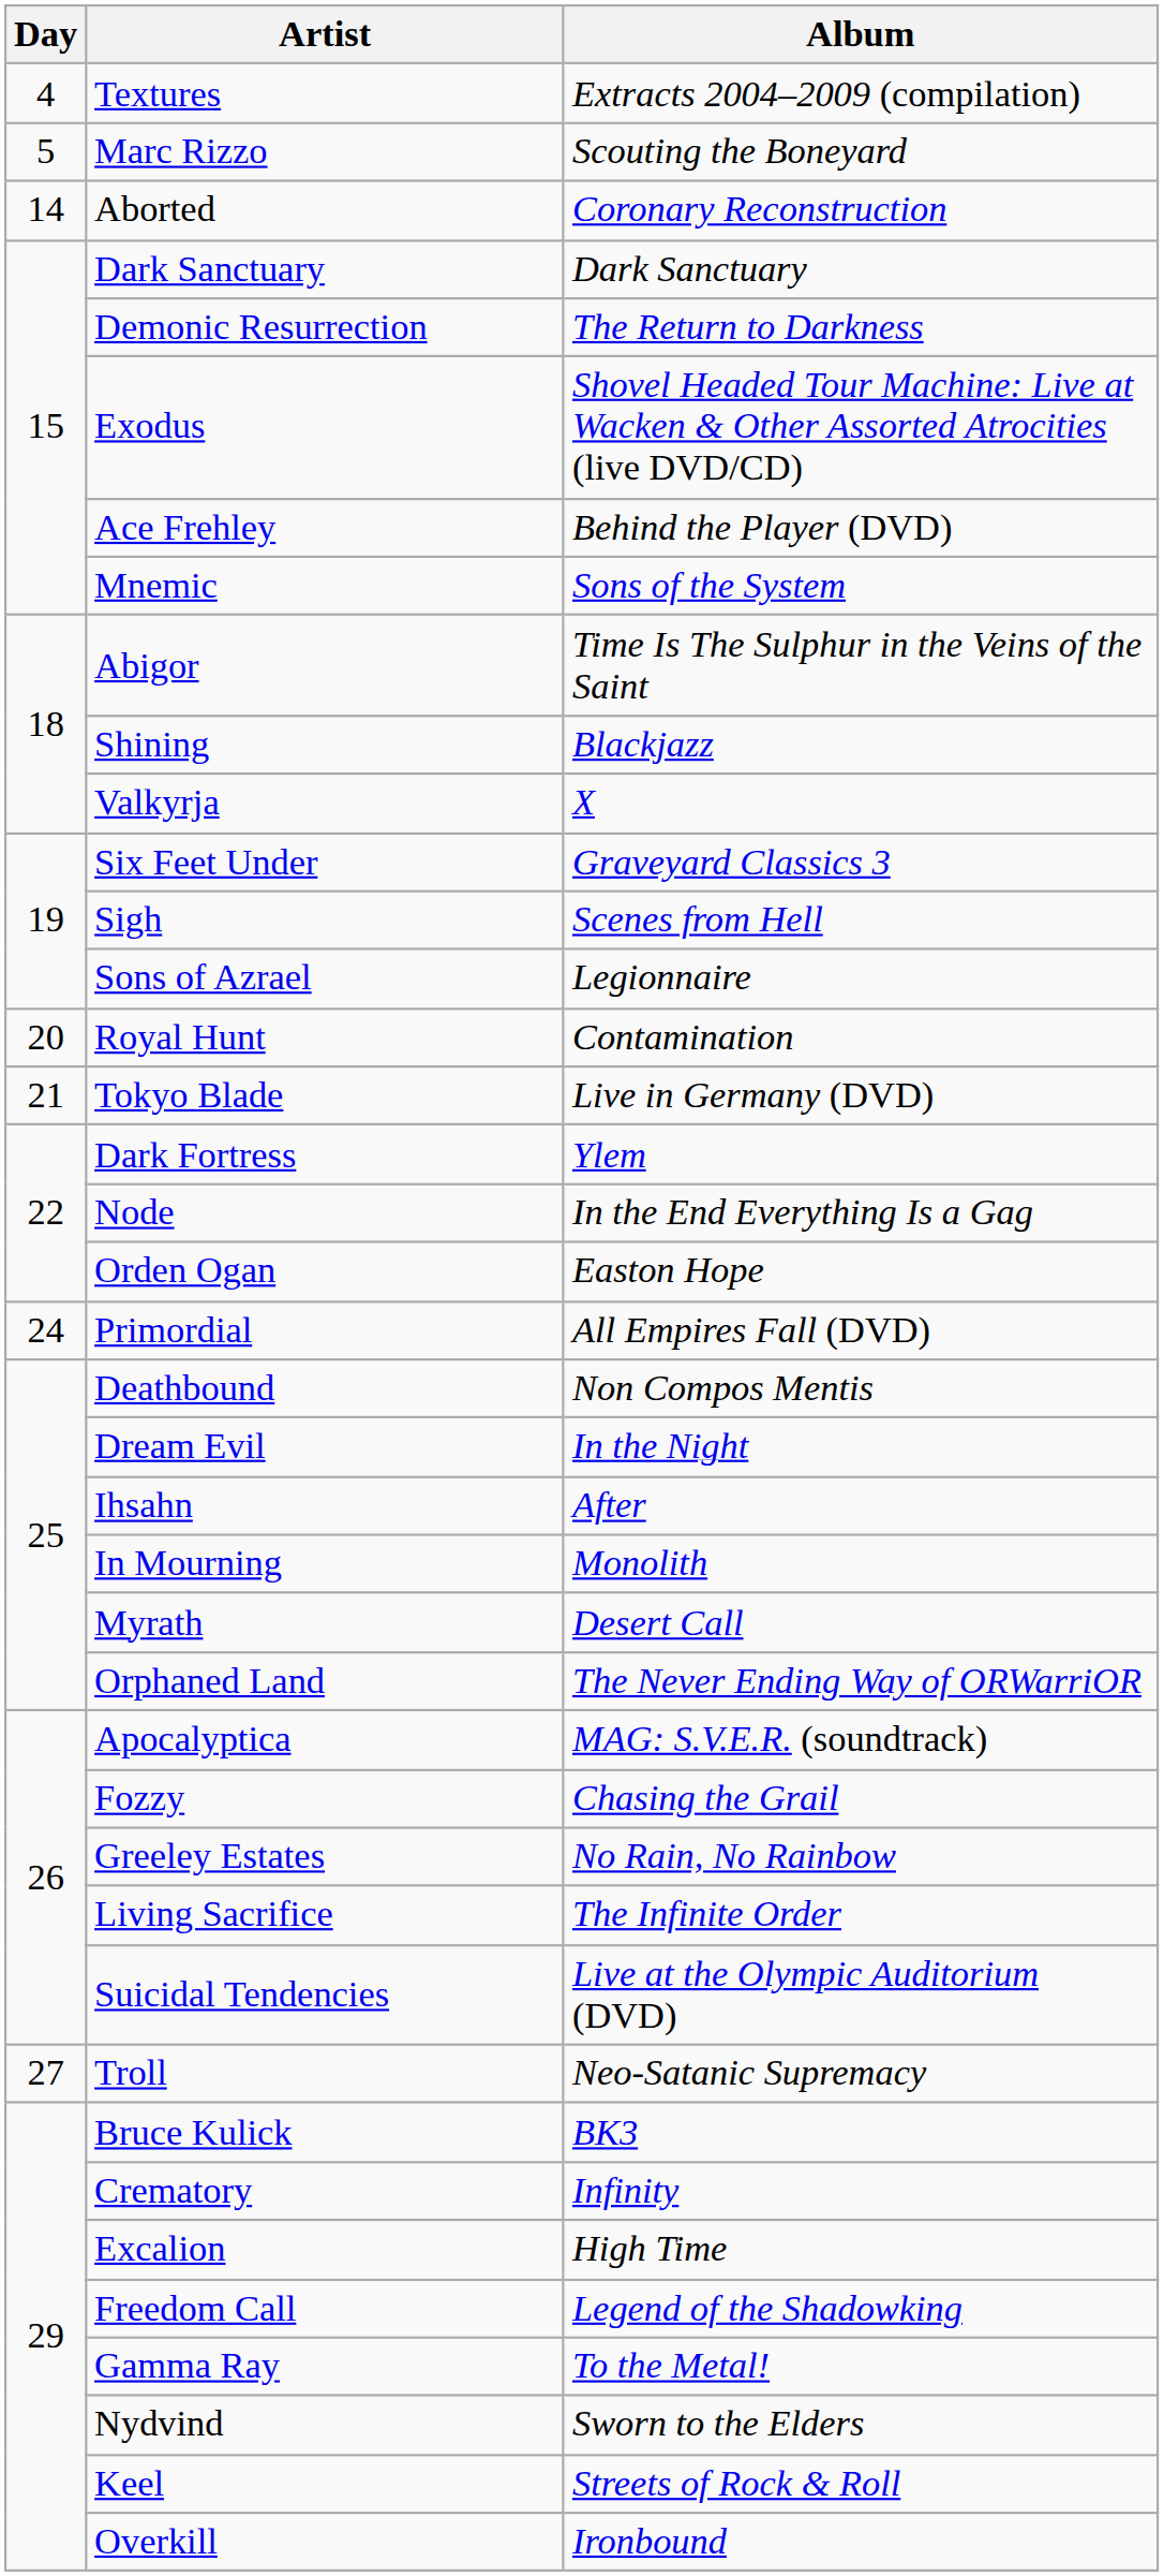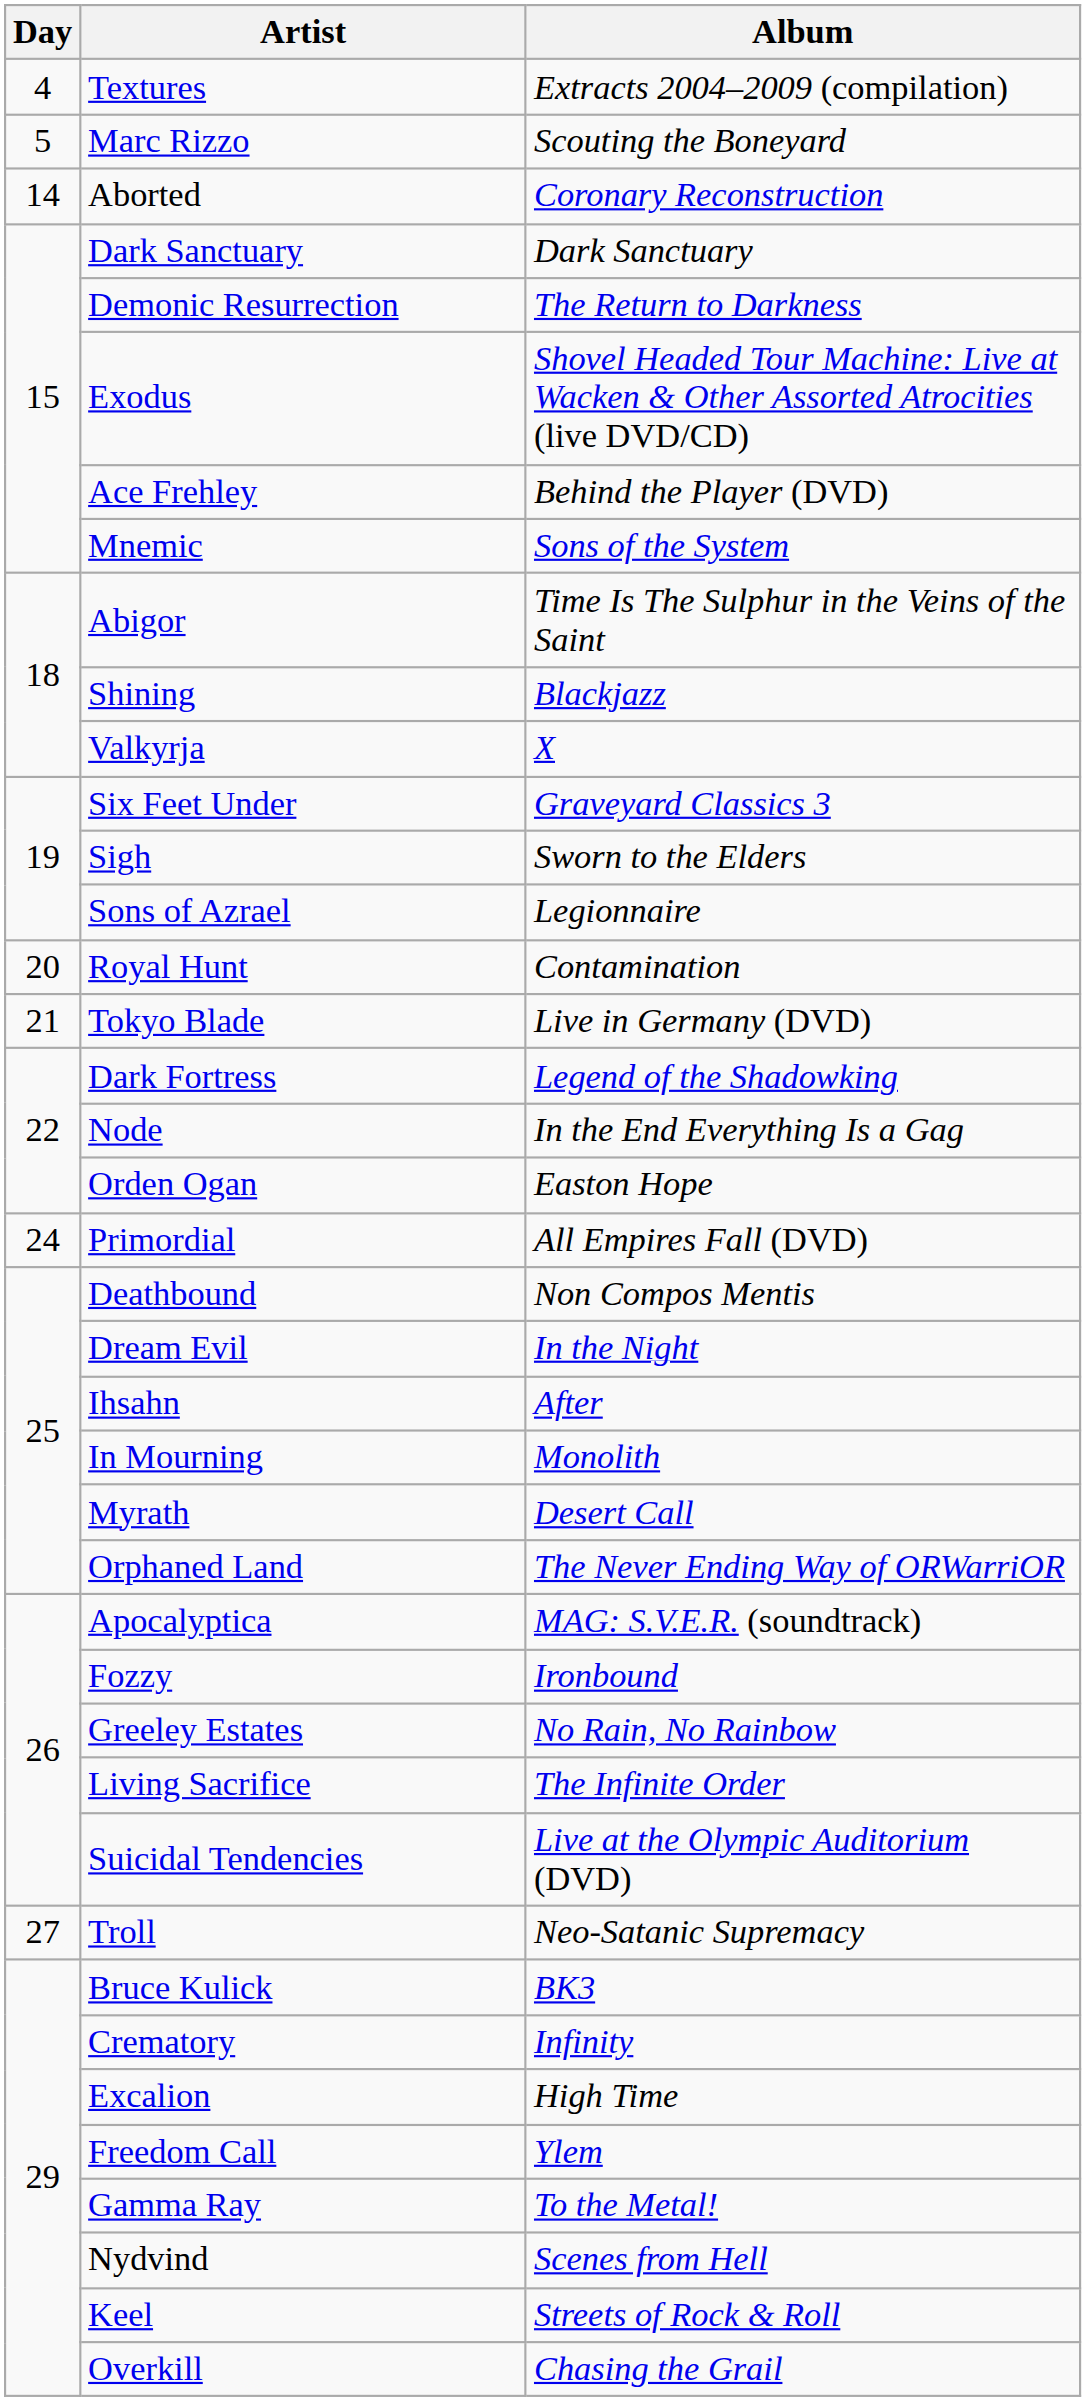Sigh | Album: Scenes from Hell -> Sworn to the Elders
Dark Fortress | Album: Ylem -> Legend of the Shadowking
Fozzy | Album: Chasing the Grail -> Ironbound
Freedom Call | Album: Legend of the Shadowking -> Ylem
Nydvind | Album: Sworn to the Elders -> Scenes from Hell
Overkill | Album: Ironbound -> Chasing the Grail
